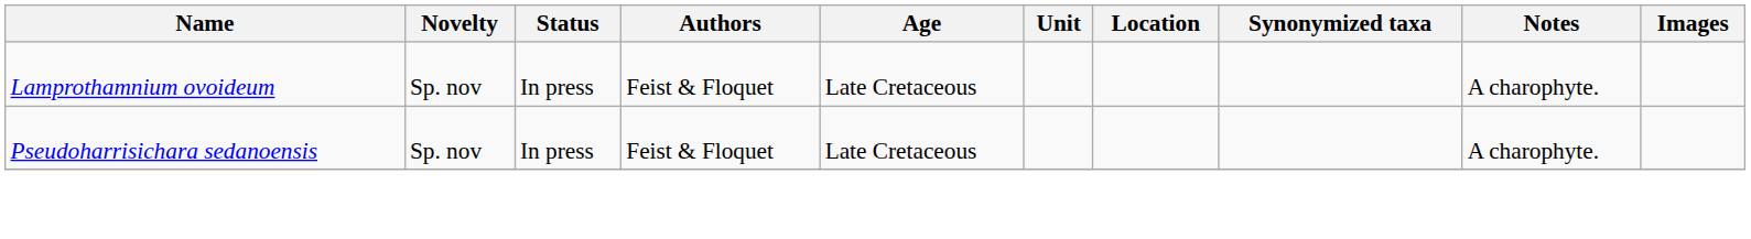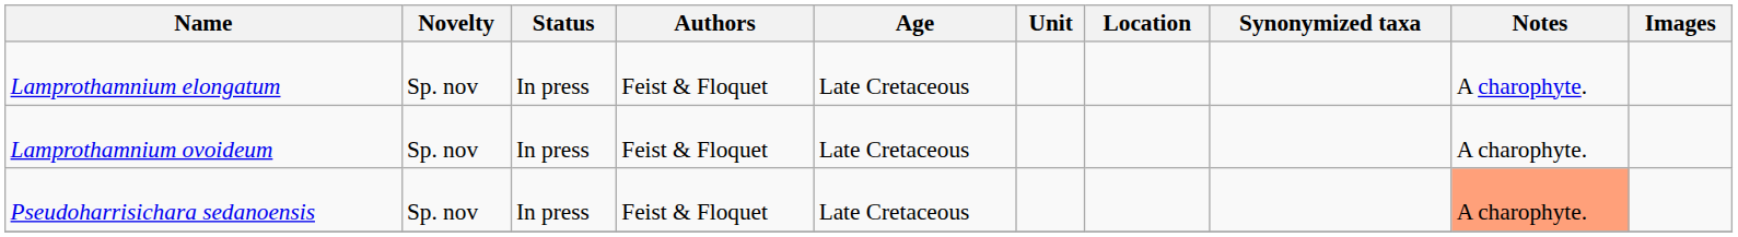+ row: Lamprothamnium elongatum | Sp. nov | In press | Feist & Floquet | Late Cretaceous | A charophyte.
Pseudoharrisichara sedanoensis | Notes: no background -> lightsalmon background
